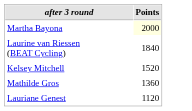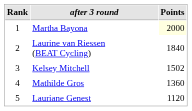+ column: Rank | 1 | 2 | 3 | 4 | 5
Kelsey Mitchell | Points: 1520 -> 1502
